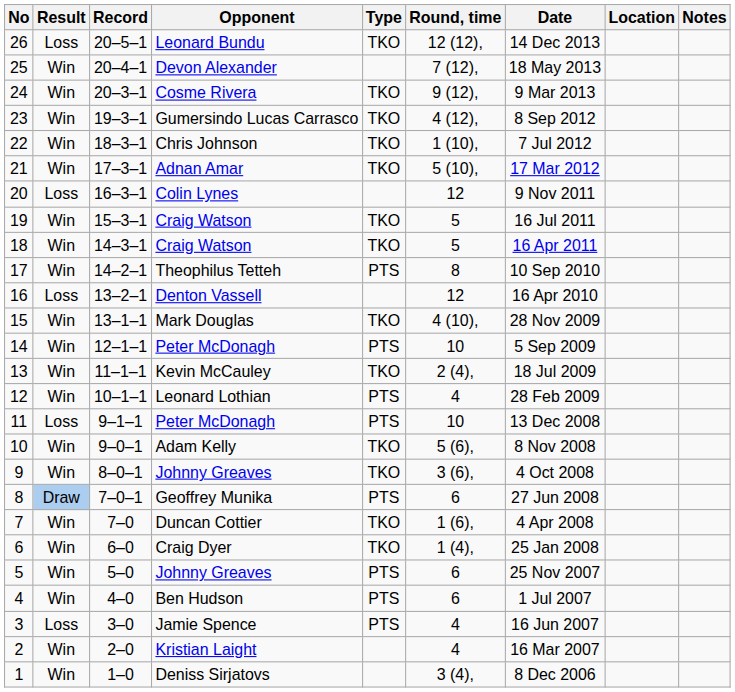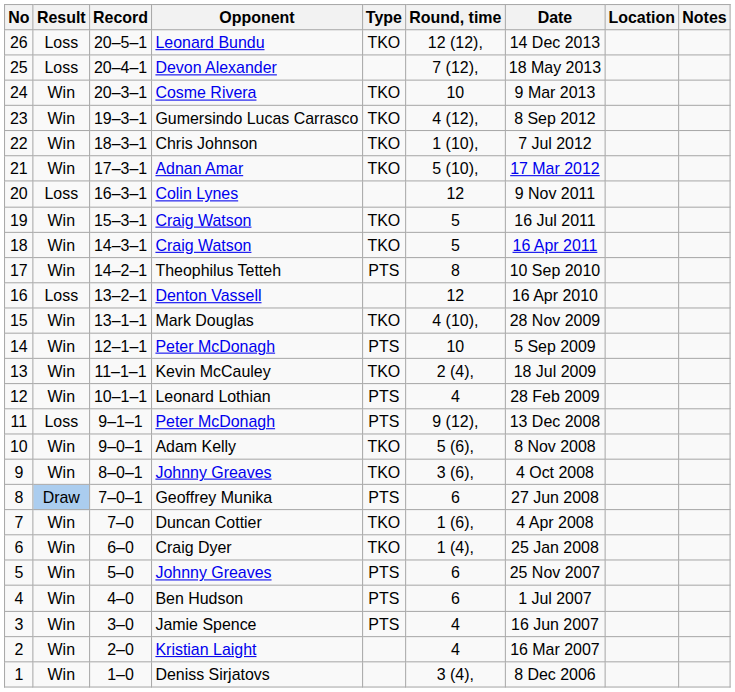25 | Result: Win -> Loss
24 | Round, time: 9 (12), -> 10
11 | Round, time: 10 -> 9 (12),
3 | Result: Loss -> Win
